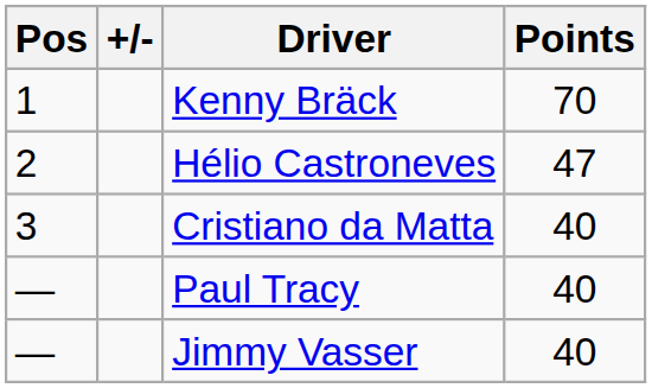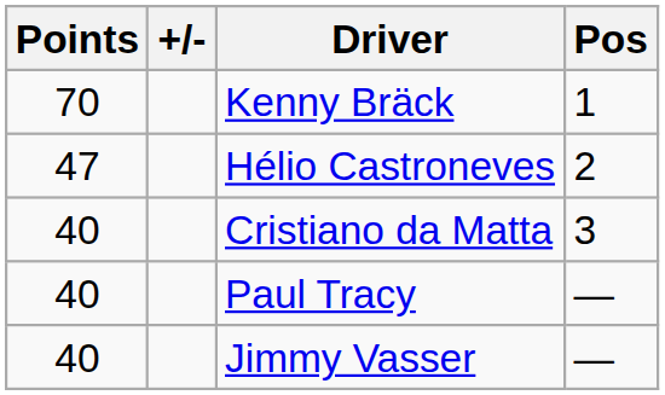columns swapped: Pos <-> Points
